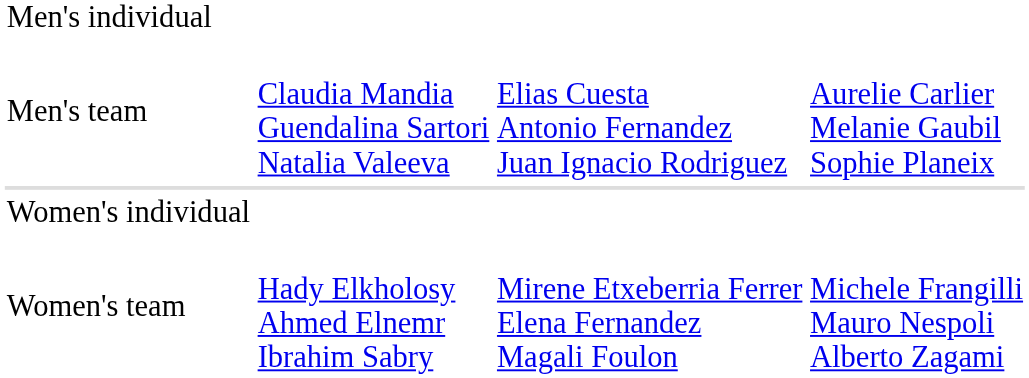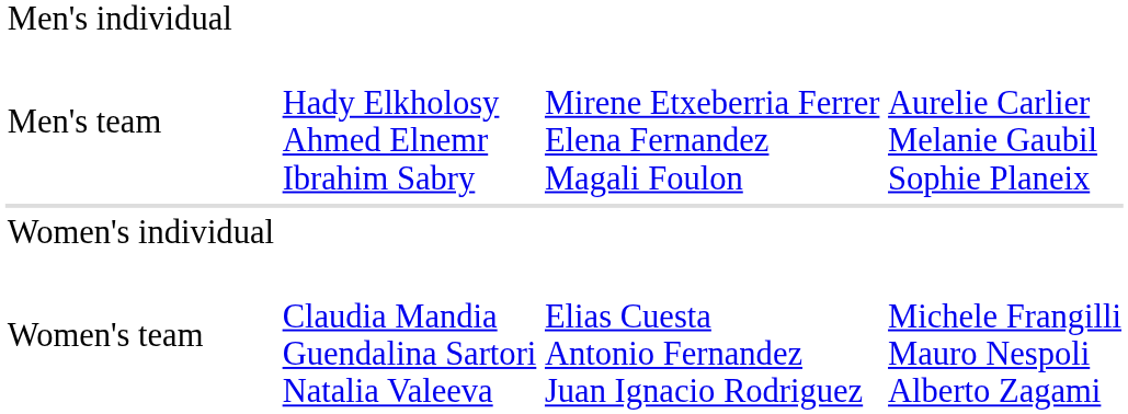Men's team | column 2: Claudia Mandia Guendalina Sartori Natalia Valeeva -> Hady Elkholosy Ahmed Elnemr Ibrahim Sabry
Men's team | column 3: Elias Cuesta Antonio Fernandez Juan Ignacio Rodriguez -> Mirene Etxeberria Ferrer Elena Fernandez Magali Foulon
Women's team | column 2: Hady Elkholosy Ahmed Elnemr Ibrahim Sabry -> Claudia Mandia Guendalina Sartori Natalia Valeeva
Women's team | column 3: Mirene Etxeberria Ferrer Elena Fernandez Magali Foulon -> Elias Cuesta Antonio Fernandez Juan Ignacio Rodriguez
